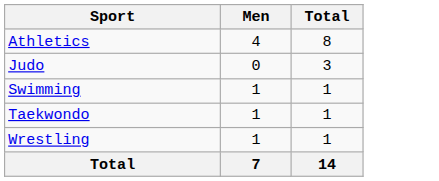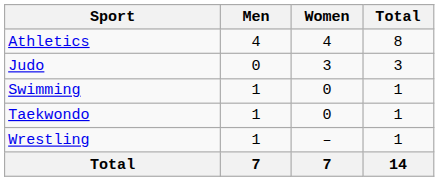+ column: Women | 4 | 3 | 0 | 0 | – | 7
